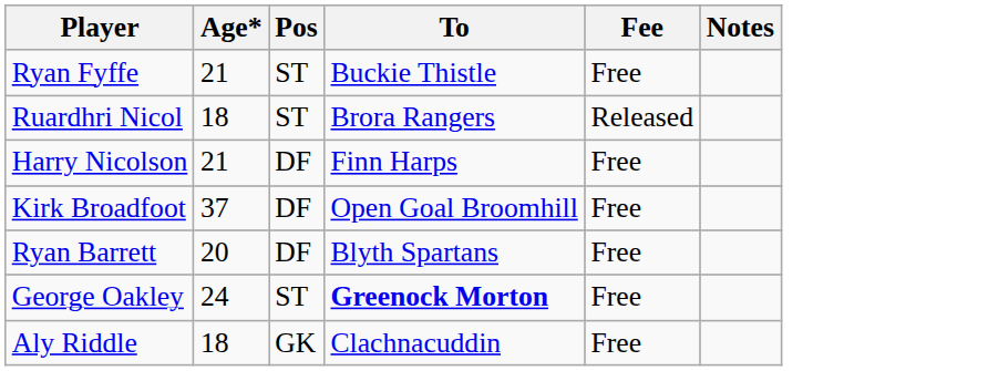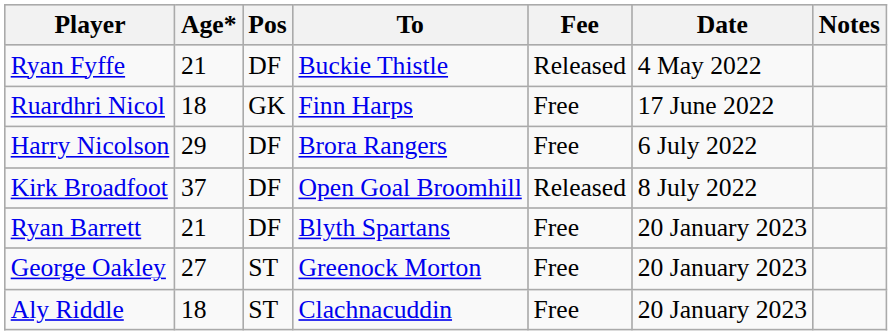+ column: Date | 4 May 2022 | 17 June 2022 | 6 July 2022 | 8 July 2022 | 20 January 2023 | 20 January 2023 | 20 January 2023
Ryan Fyffe | Pos: ST -> DF
Ryan Fyffe | Fee: Free -> Released
Ruardhri Nicol | Pos: ST -> GK
Ruardhri Nicol | To: Brora Rangers -> Finn Harps
Ruardhri Nicol | Fee: Released -> Free
Harry Nicolson | Age*: 21 -> 29
Harry Nicolson | To: Finn Harps -> Brora Rangers
Kirk Broadfoot | Fee: Free -> Released
Ryan Barrett | Age*: 20 -> 21
George Oakley | Age*: 24 -> 27
George Oakley | To: bold -> normal
Aly Riddle | Pos: GK -> ST
